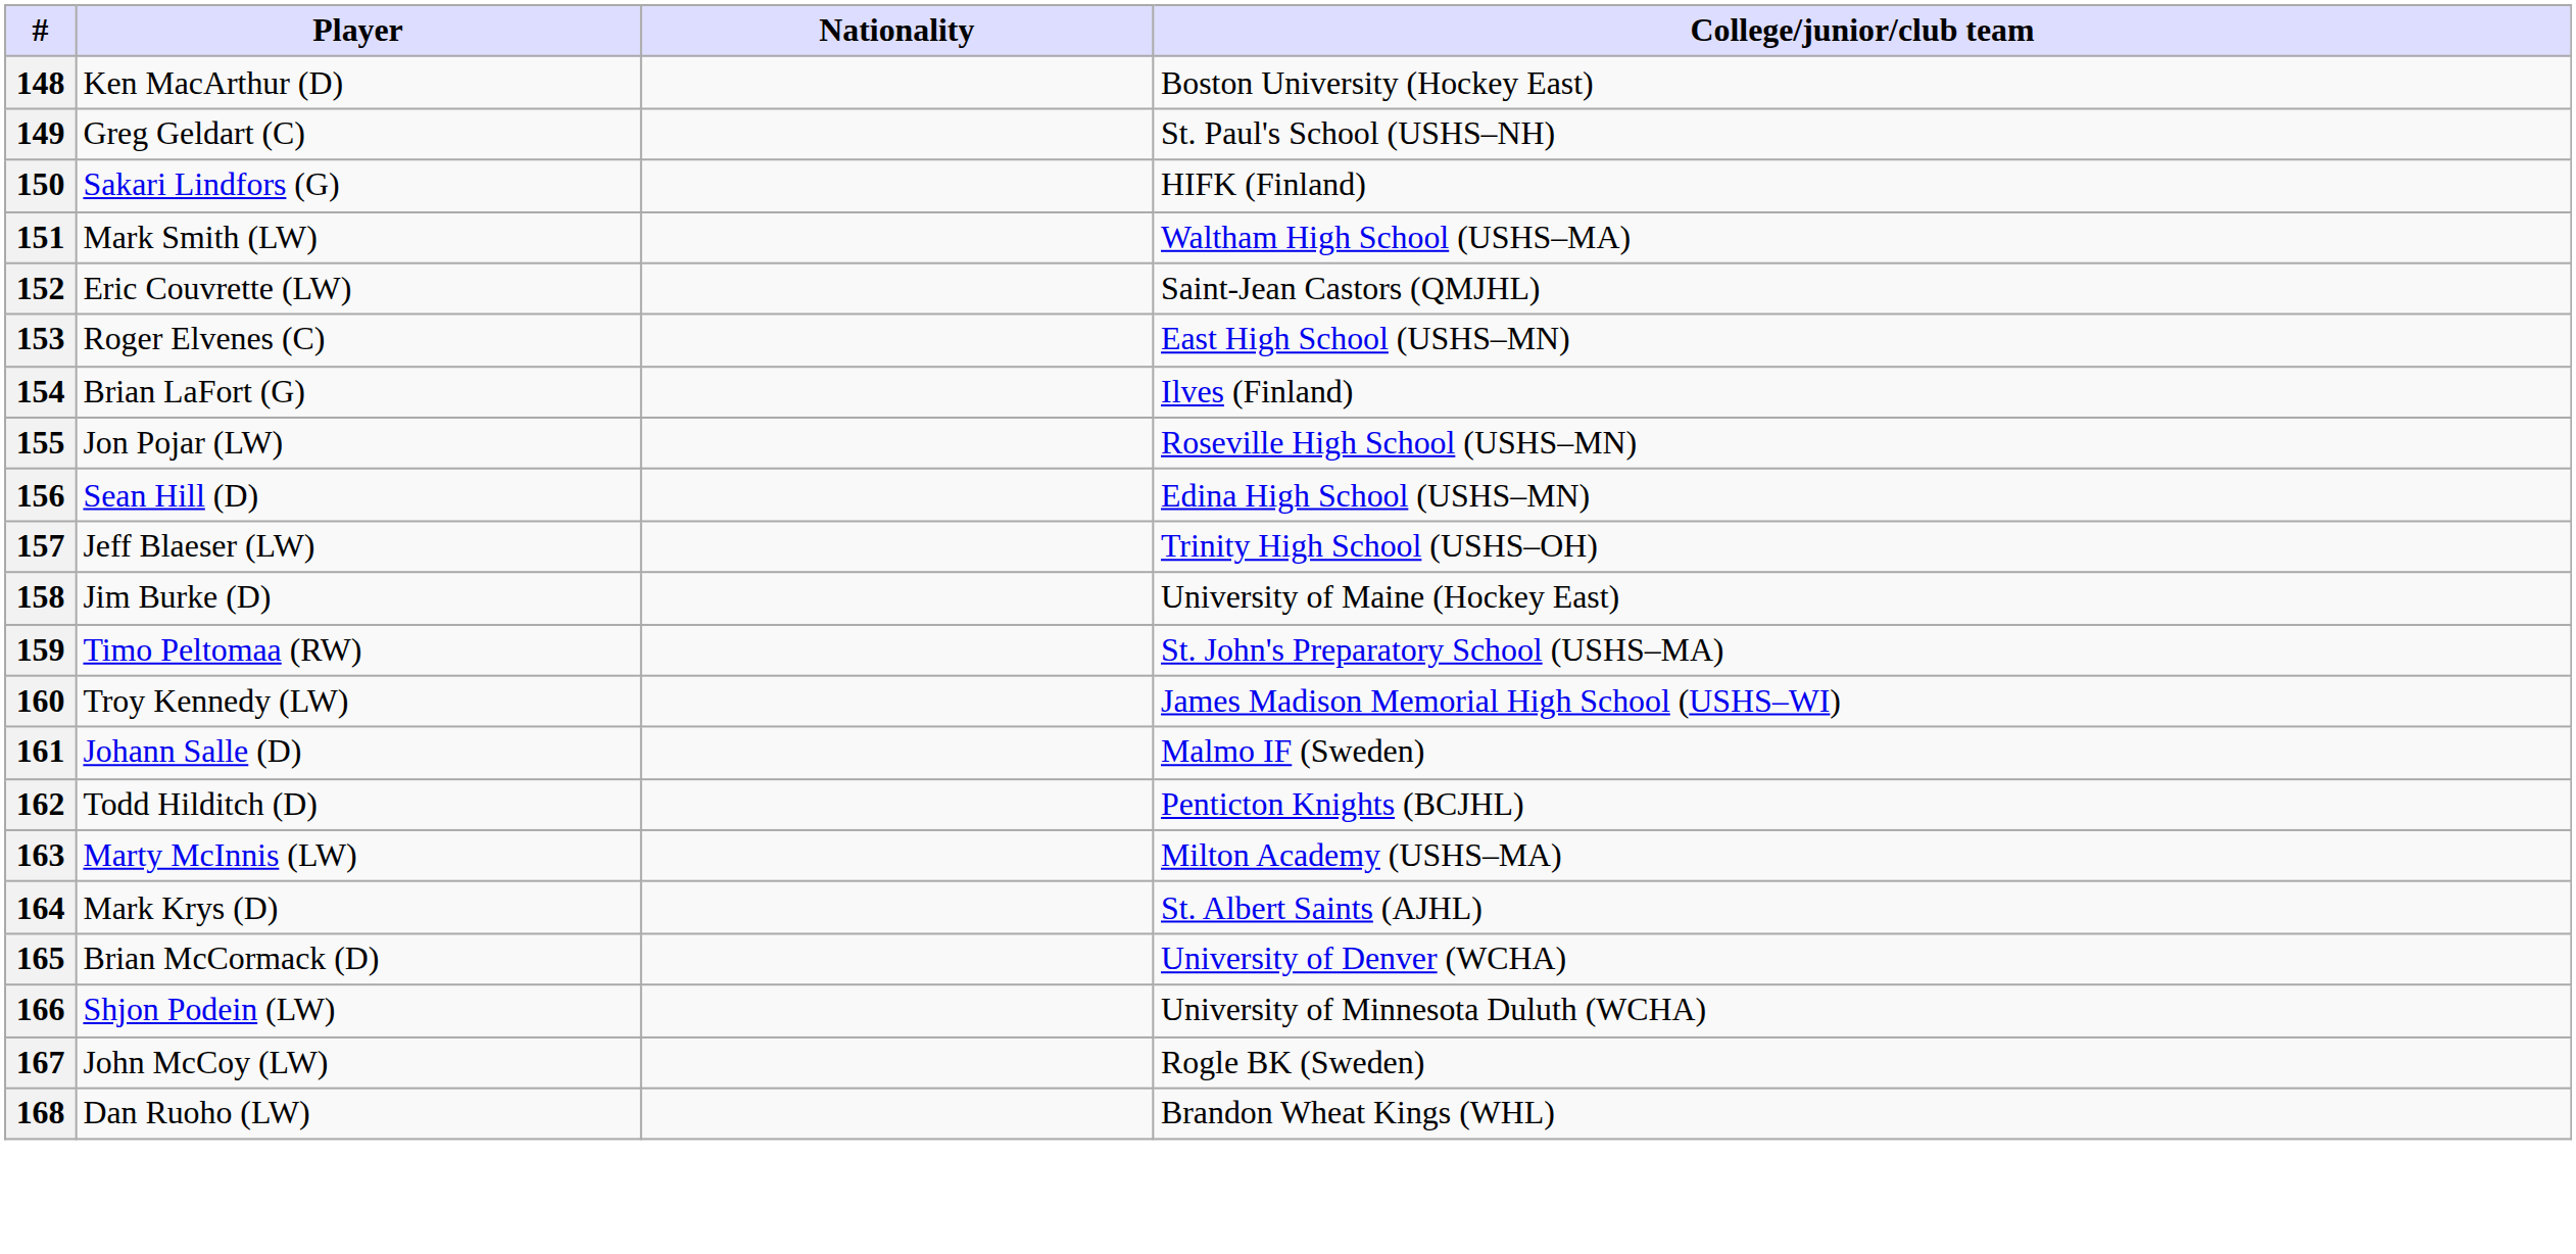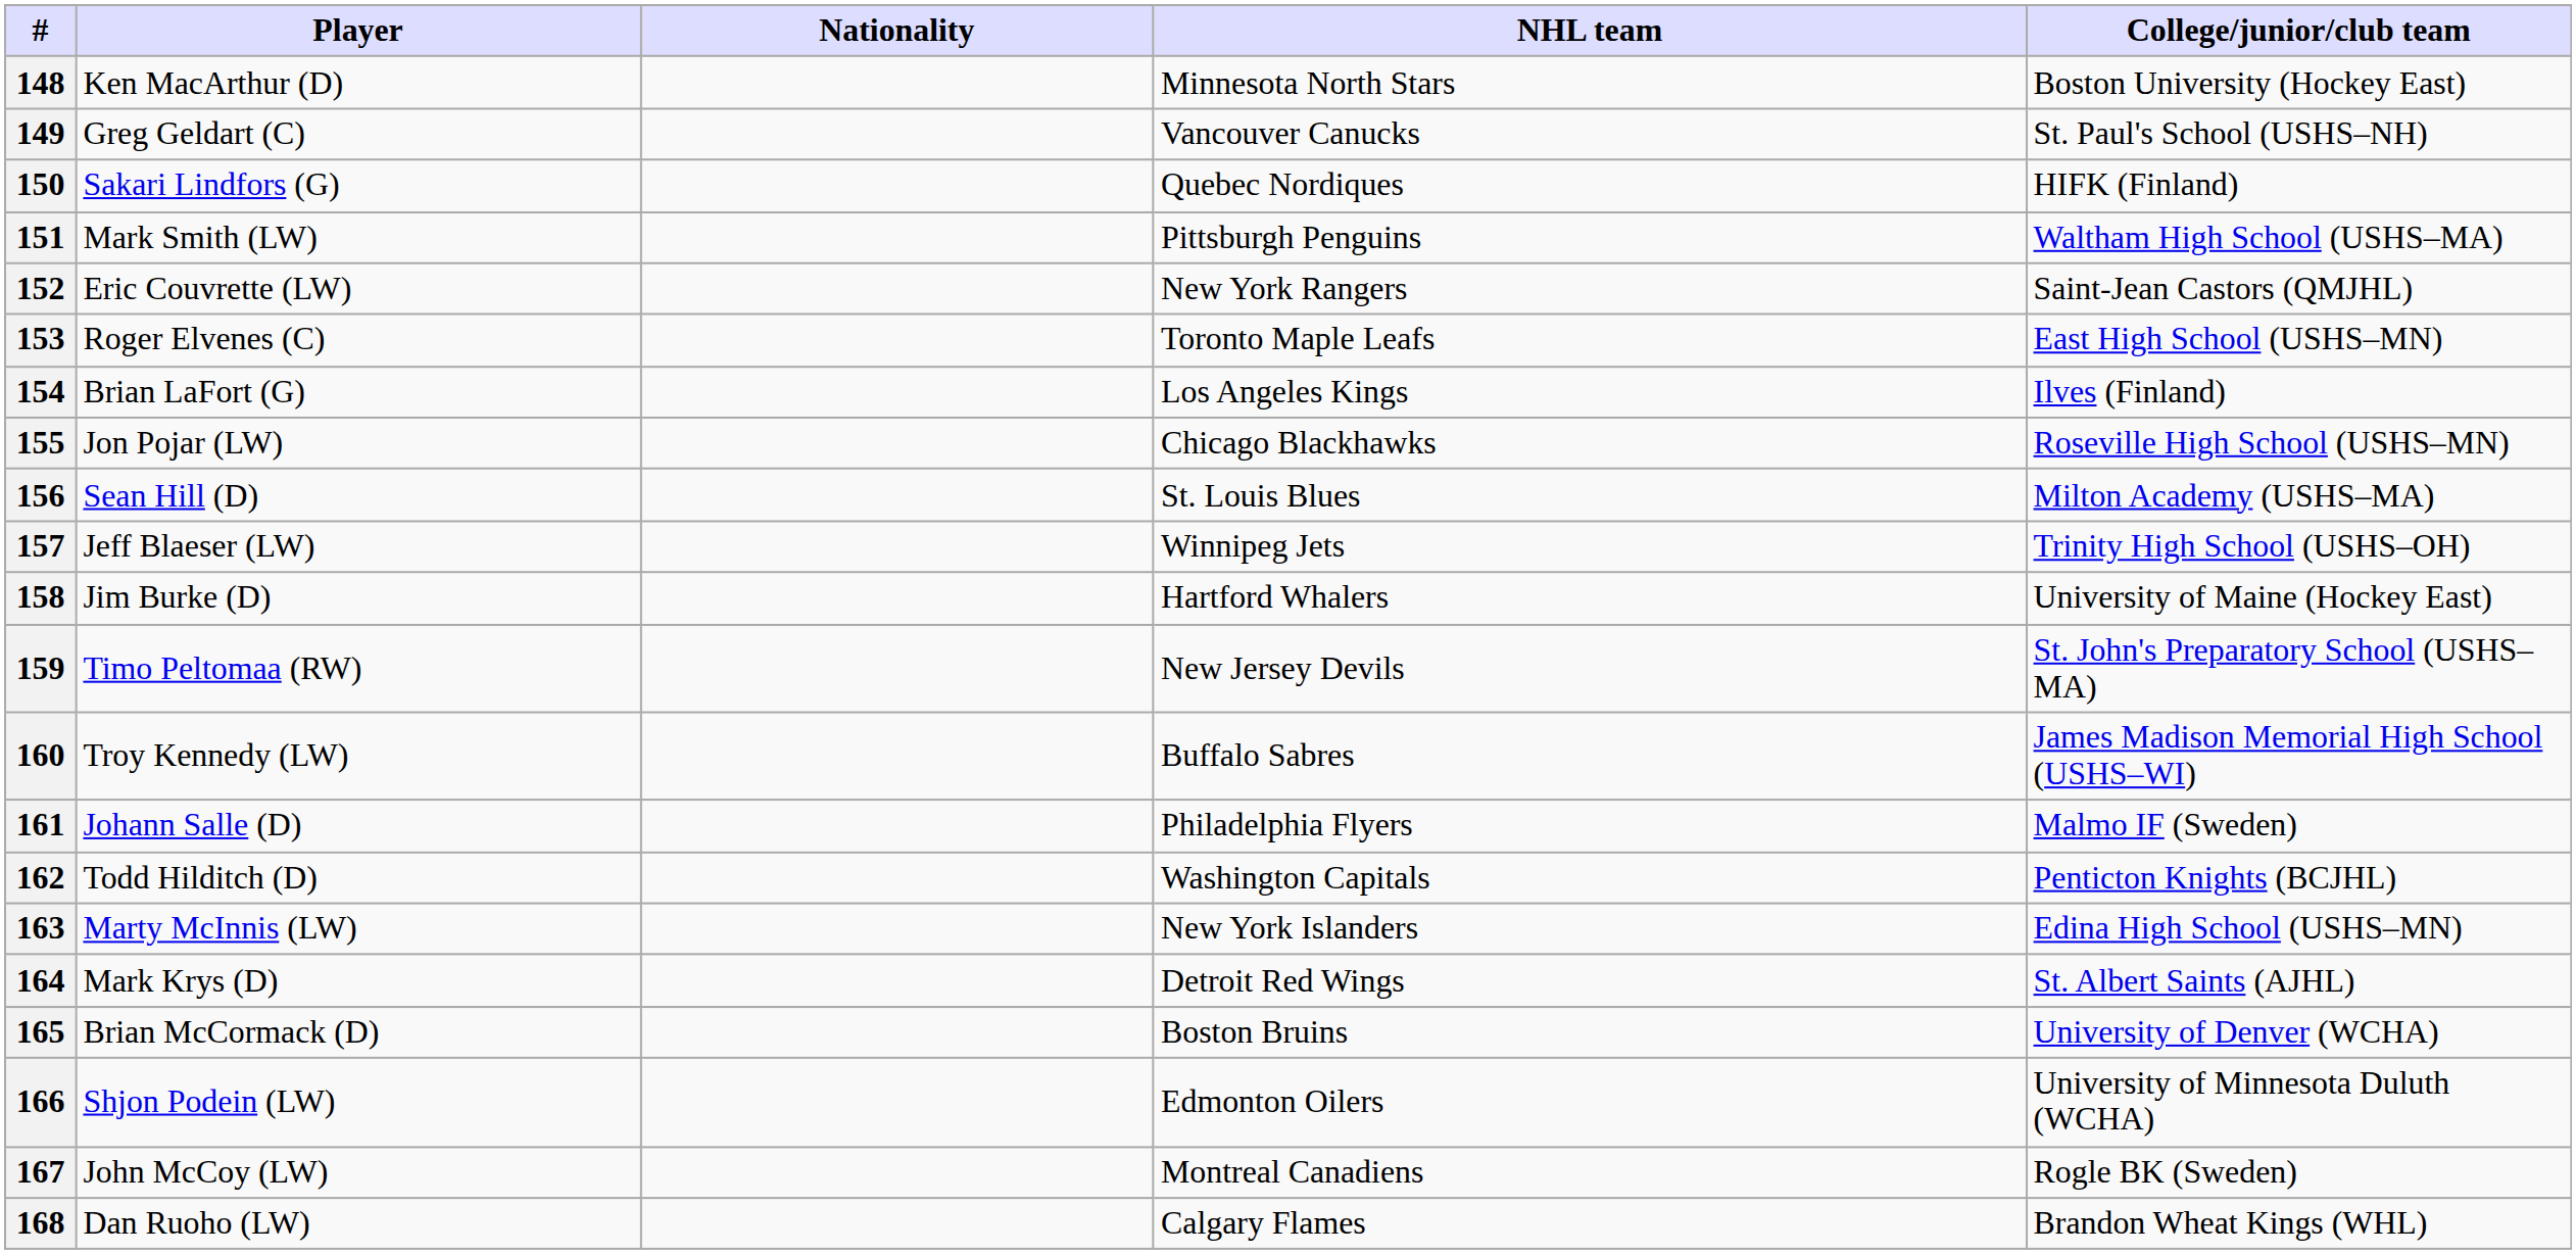+ column: NHL team | Minnesota North Stars | Vancouver Canucks | Quebec Nordiques | Pittsburgh Penguins | New York Rangers | Toronto Maple Leafs | Los Angeles Kings | Chicago Blackhawks | St. Louis Blues | Winnipeg Jets | Hartford Whalers | New Jersey Devils | Buffalo Sabres | Philadelphia Flyers | Washington Capitals | New York Islanders | Detroit Red Wings | Boston Bruins | Edmonton Oilers | Montreal Canadiens | Calgary Flames
156 | College/junior/club team: Edina High School (USHS–MN) -> Milton Academy (USHS–MA)
163 | College/junior/club team: Milton Academy (USHS–MA) -> Edina High School (USHS–MN)
